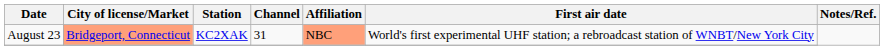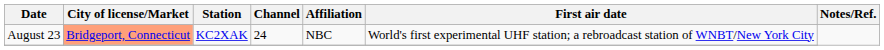August 23 | Channel: 31 -> 24
August 23 | Affiliation: lightsalmon background -> no background
